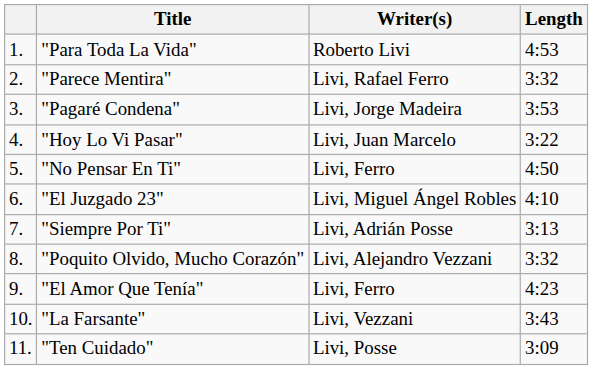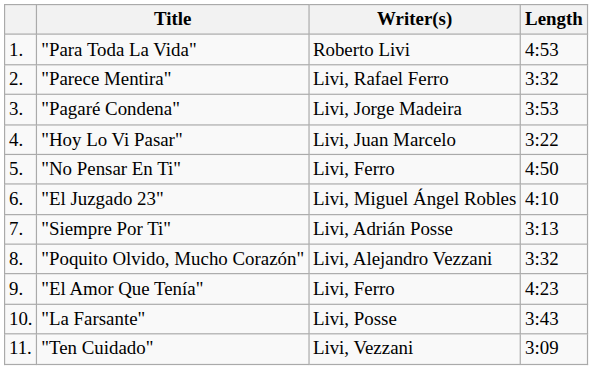"La Farsante" | Writer(s): Livi, Vezzani -> Livi, Posse
"Ten Cuidado" | Writer(s): Livi, Posse -> Livi, Vezzani
